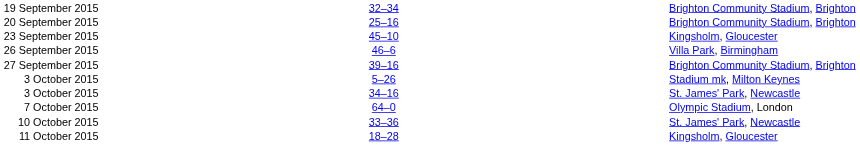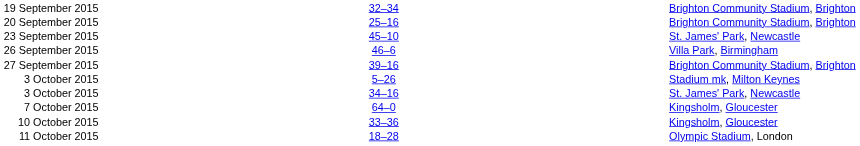23 September 2015 | column 5: Kingsholm, Gloucester -> St. James' Park, Newcastle
7 October 2015 | column 5: Olympic Stadium, London -> Kingsholm, Gloucester
10 October 2015 | column 5: St. James' Park, Newcastle -> Kingsholm, Gloucester
11 October 2015 | column 5: Kingsholm, Gloucester -> Olympic Stadium, London
